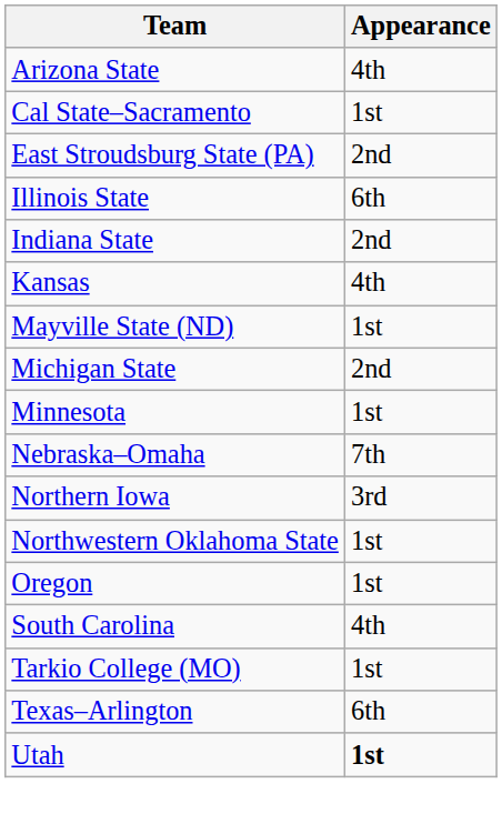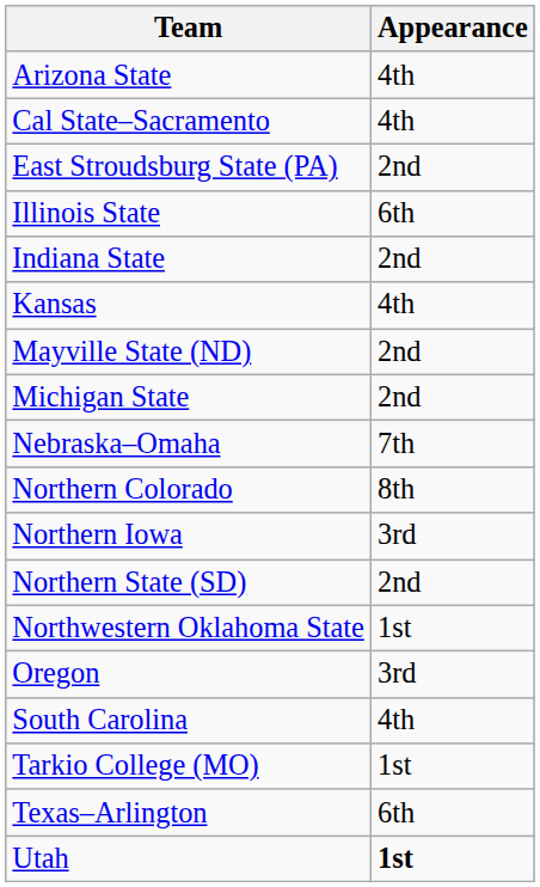Cal State–Sacramento | Appearance: 1st -> 4th
Mayville State (ND) | Appearance: 1st -> 2nd
- row: Minnesota | 1st
+ row: Northern Colorado | 8th
+ row: Northern State (SD) | 2nd
Oregon | Appearance: 1st -> 3rd
